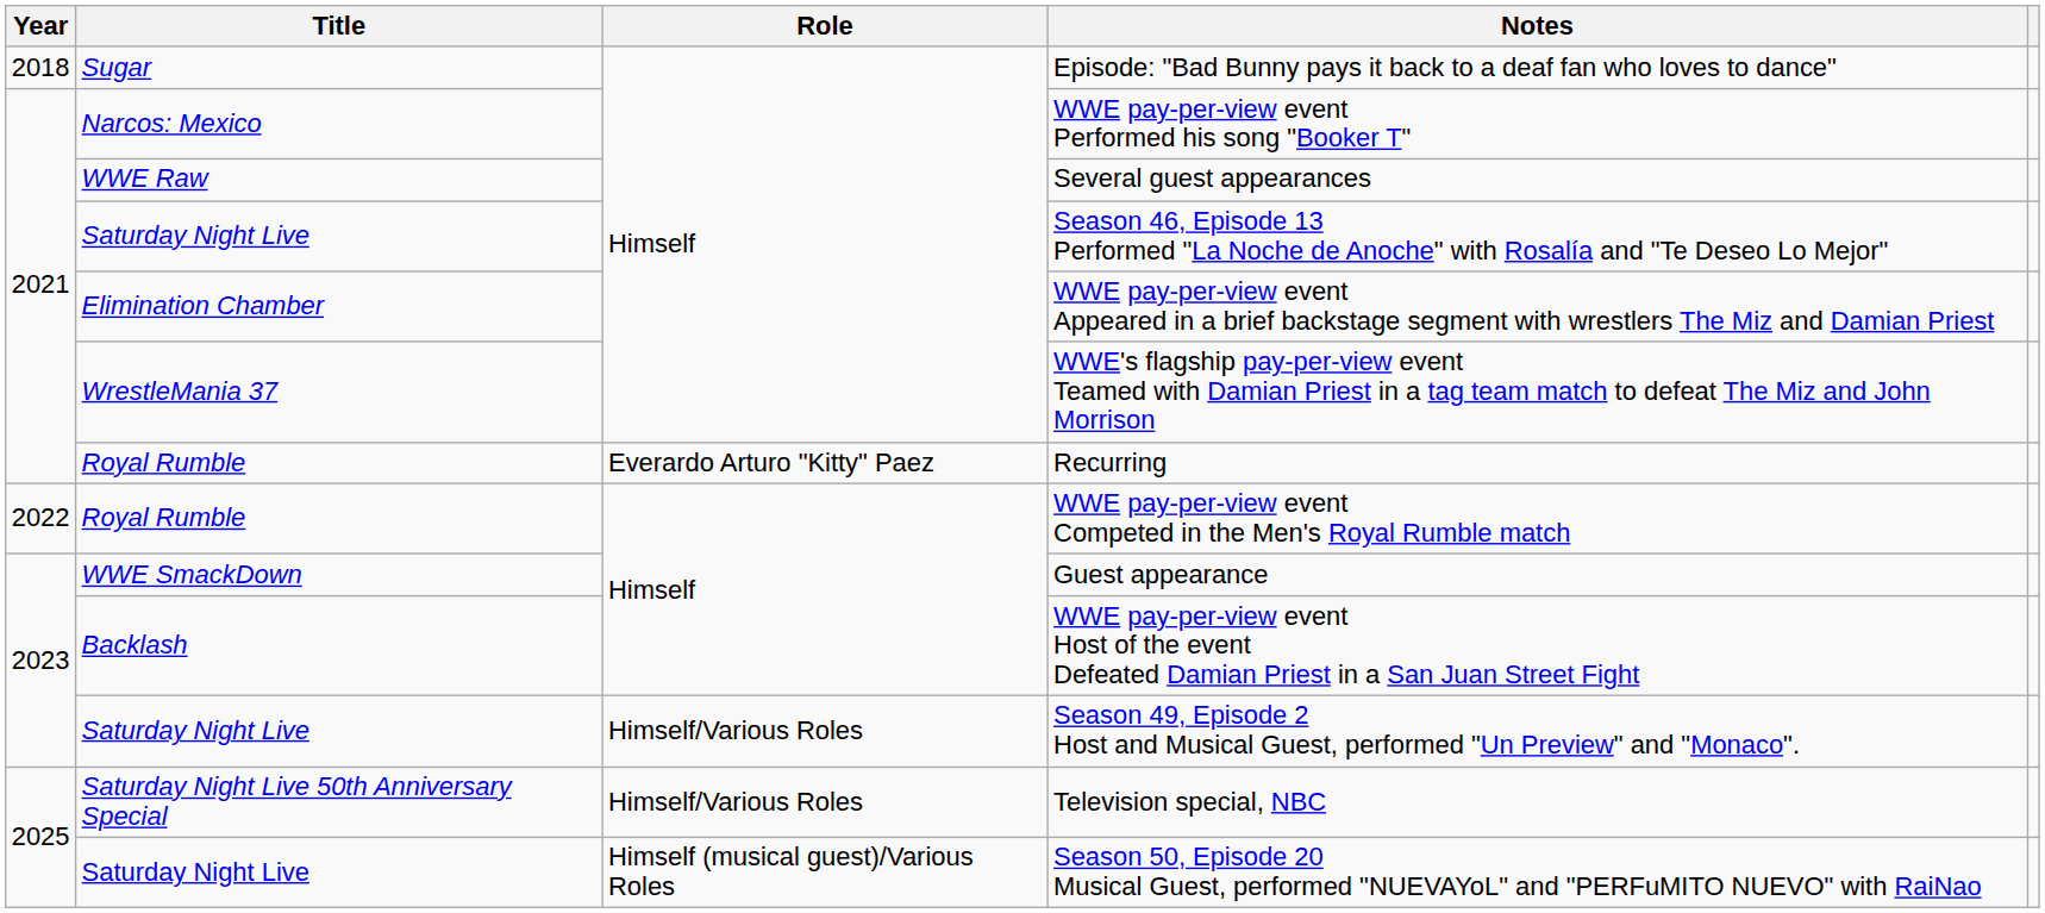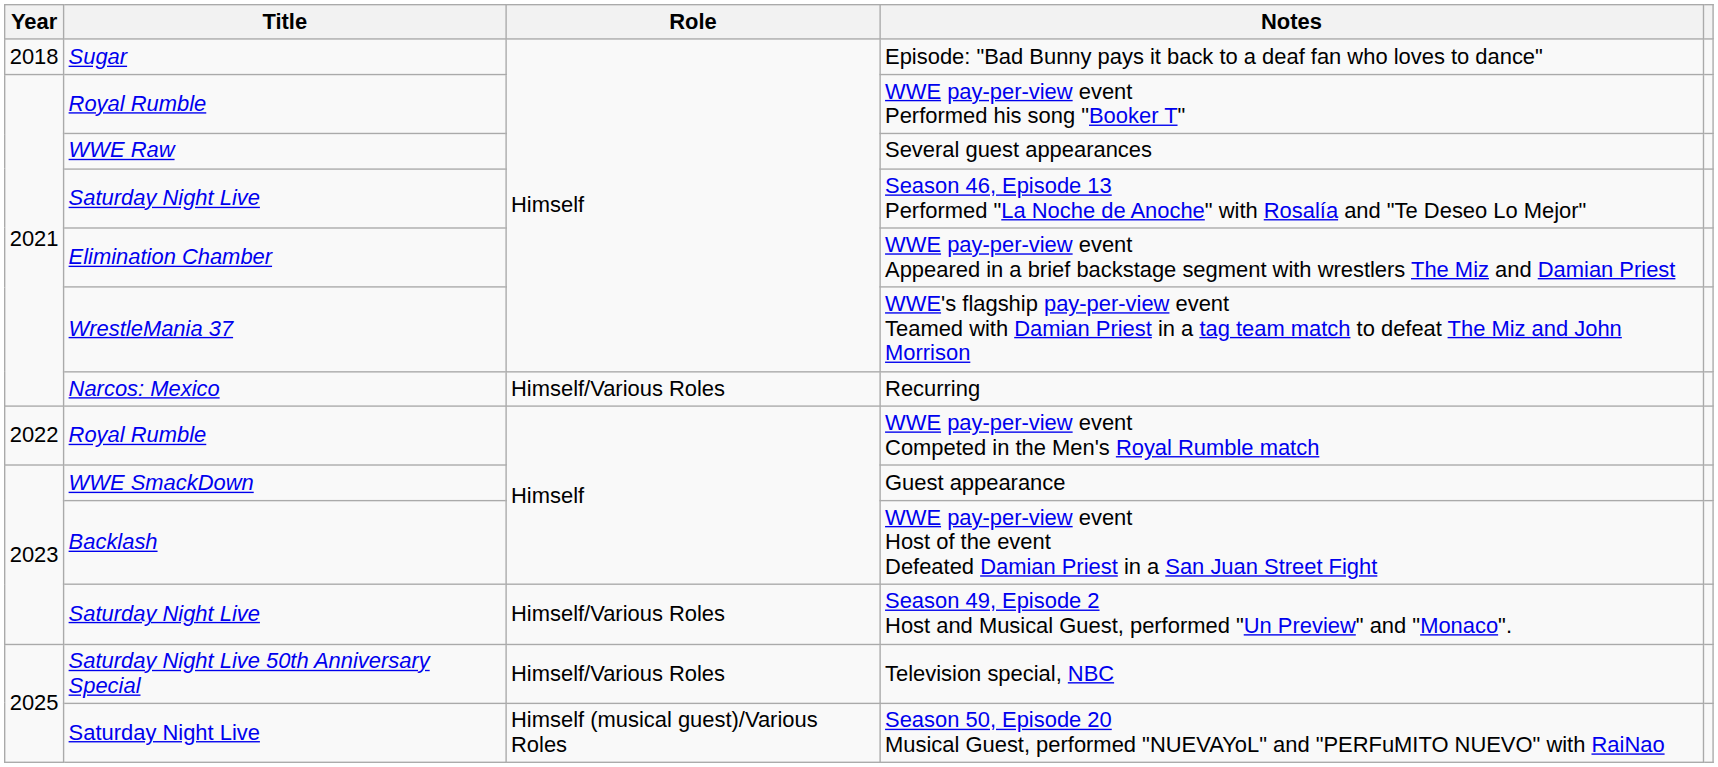WWE pay-per-view event Performed his song "Booker T" | Title: Narcos: Mexico -> Royal Rumble
Recurring | Title: Royal Rumble -> Narcos: Mexico
Recurring | Role: Everardo Arturo "Kitty" Paez -> Himself/Various Roles
